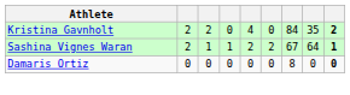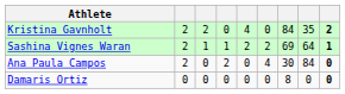Sashina Vignes Waran | column 7: 67 -> 69
+ row: Ana Paula Campos | 2 | 0 | 2 | 0 | 4 | 30 | 84 | 0
